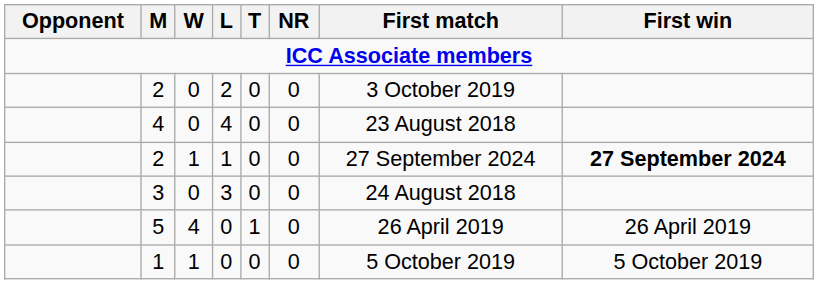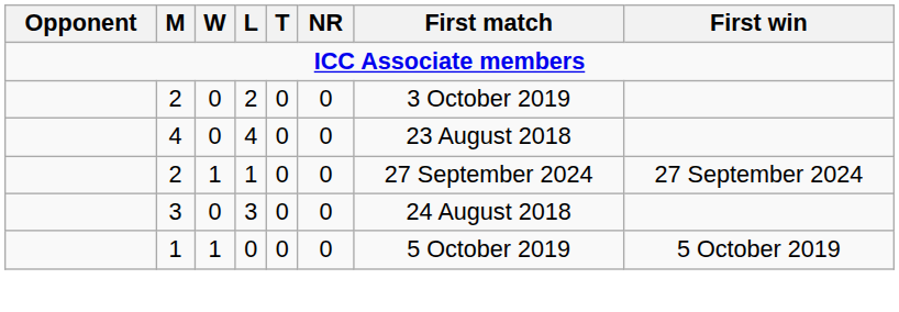2 / 1 | First win: bold -> normal
- row: 5 | 4 | 0 | 1 | 0 | 26 April 2019 | 26 April 2019
